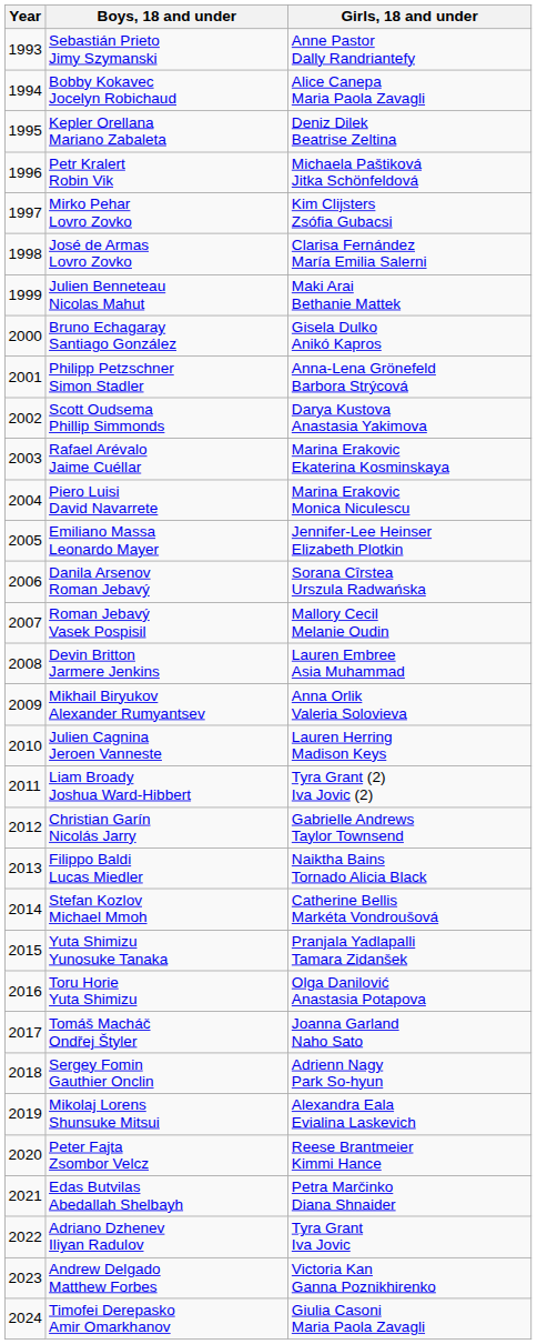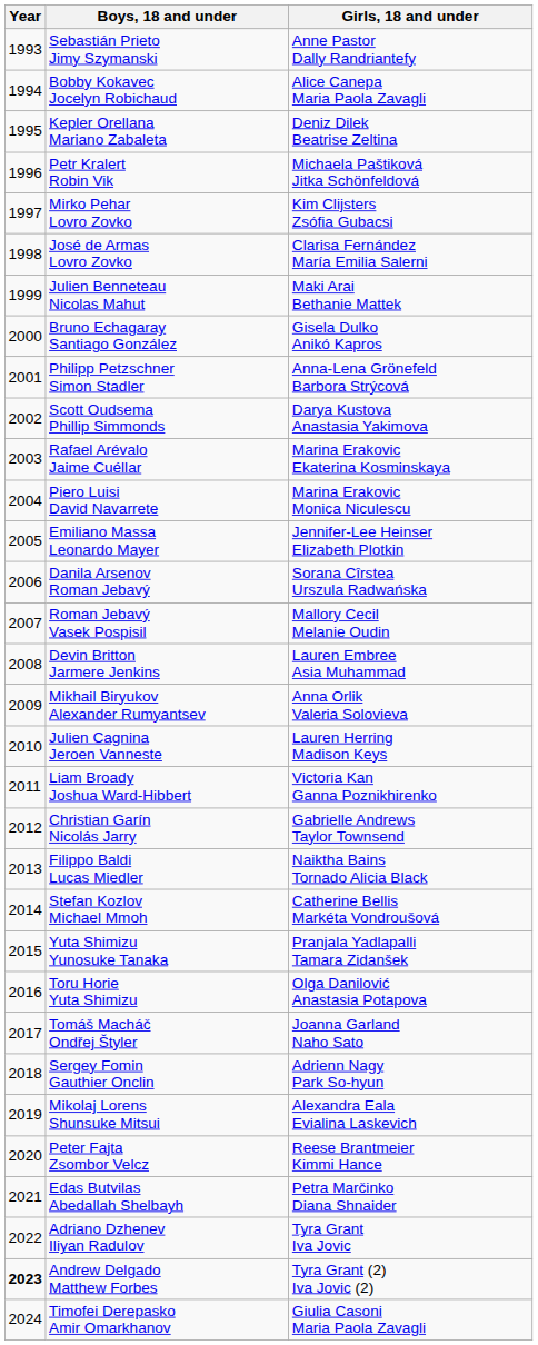Liam Broady Joshua Ward-Hibbert | Girls, 18 and under: Tyra Grant (2) Iva Jovic (2) -> Victoria Kan Ganna Poznikhirenko
Andrew Delgado Matthew Forbes | Year: normal -> bold
Andrew Delgado Matthew Forbes | Girls, 18 and under: Victoria Kan Ganna Poznikhirenko -> Tyra Grant (2) Iva Jovic (2)
